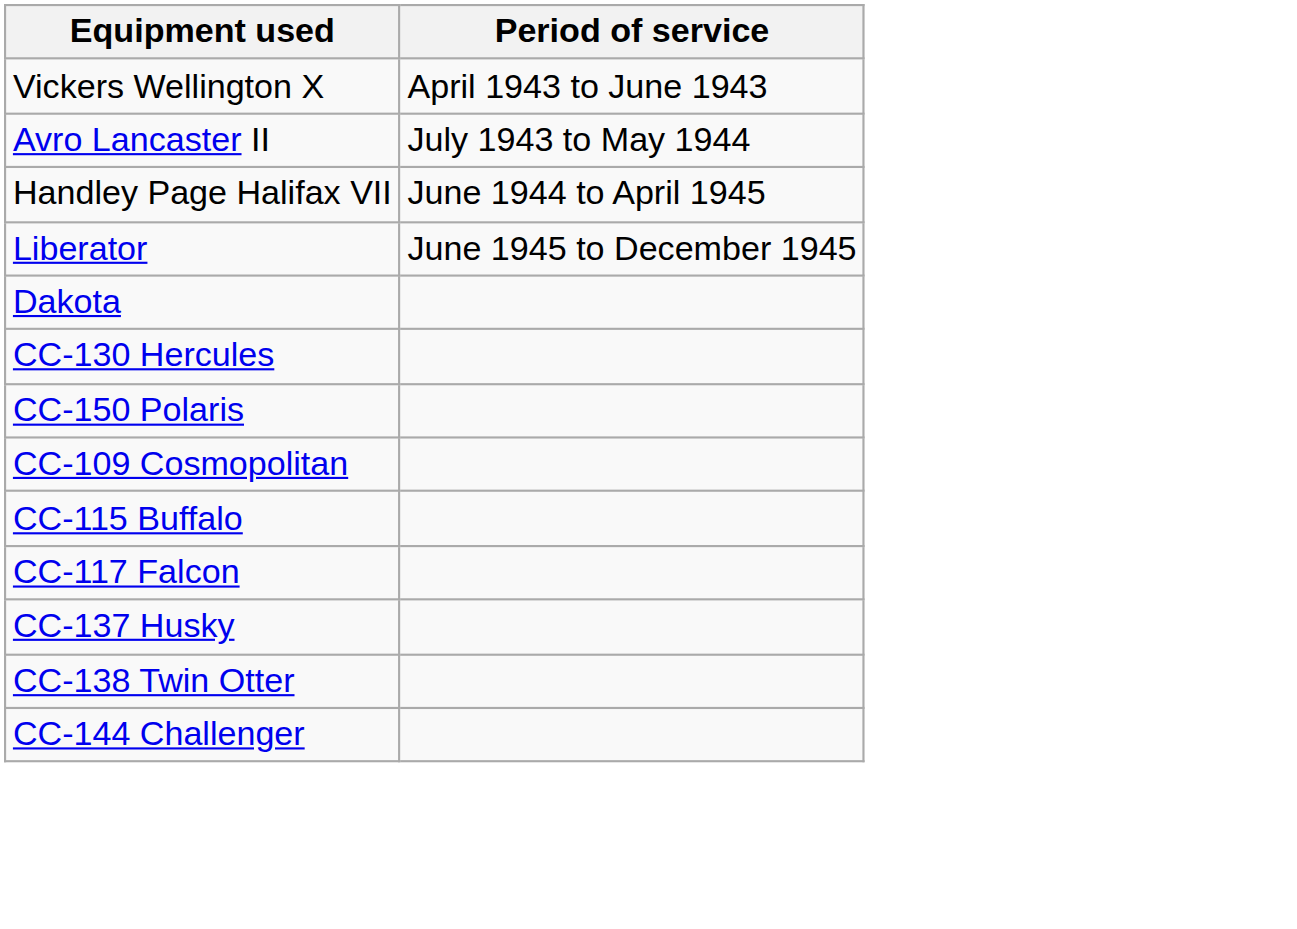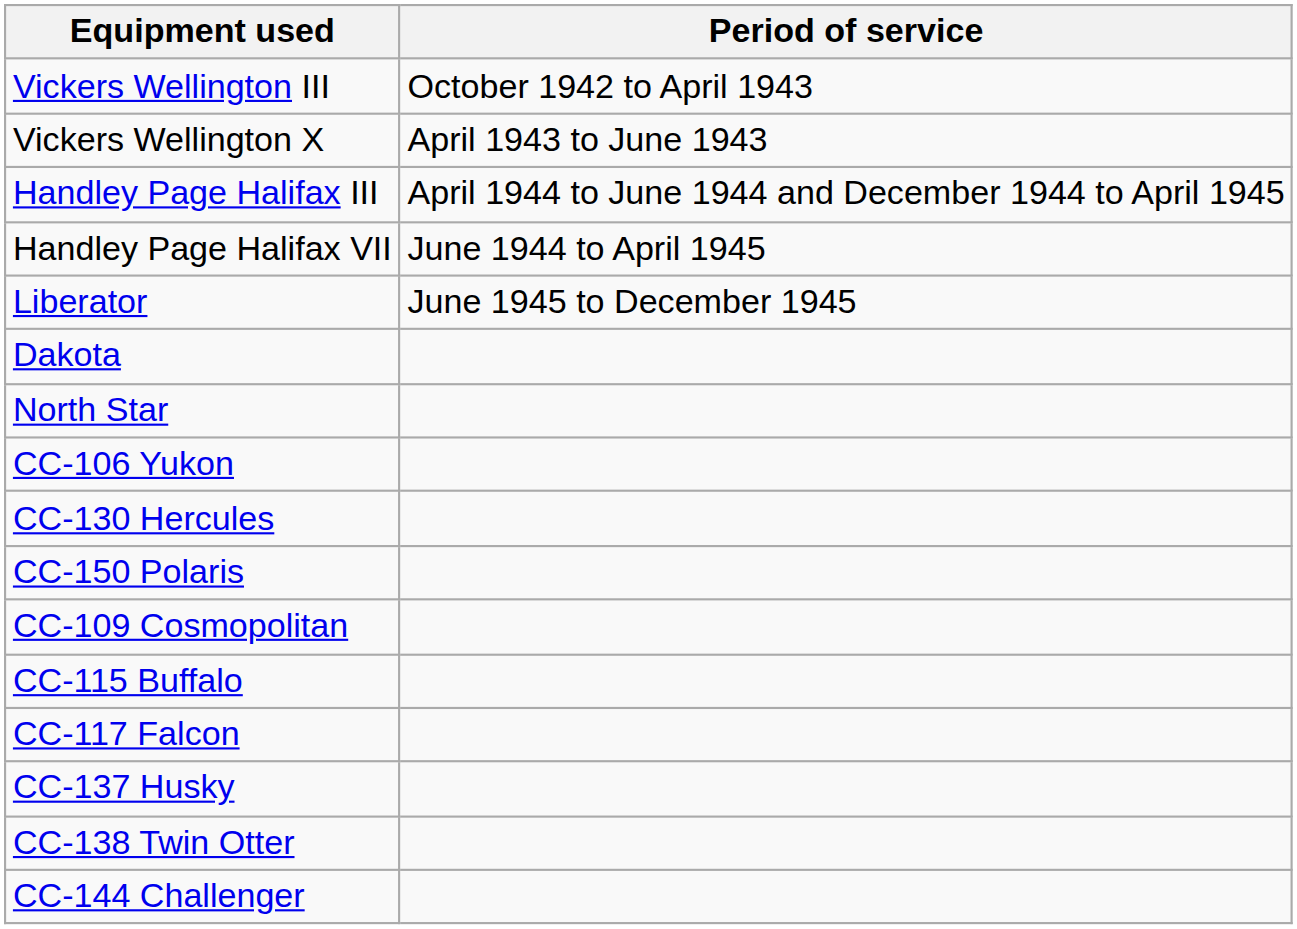+ row: Vickers Wellington III | October 1942 to April 1943
- row: Avro Lancaster II | July 1943 to May 1944
+ row: Handley Page Halifax III | April 1944 to June 1944 and December 1944 to April 1945
+ row: North Star
+ row: CC-106 Yukon
